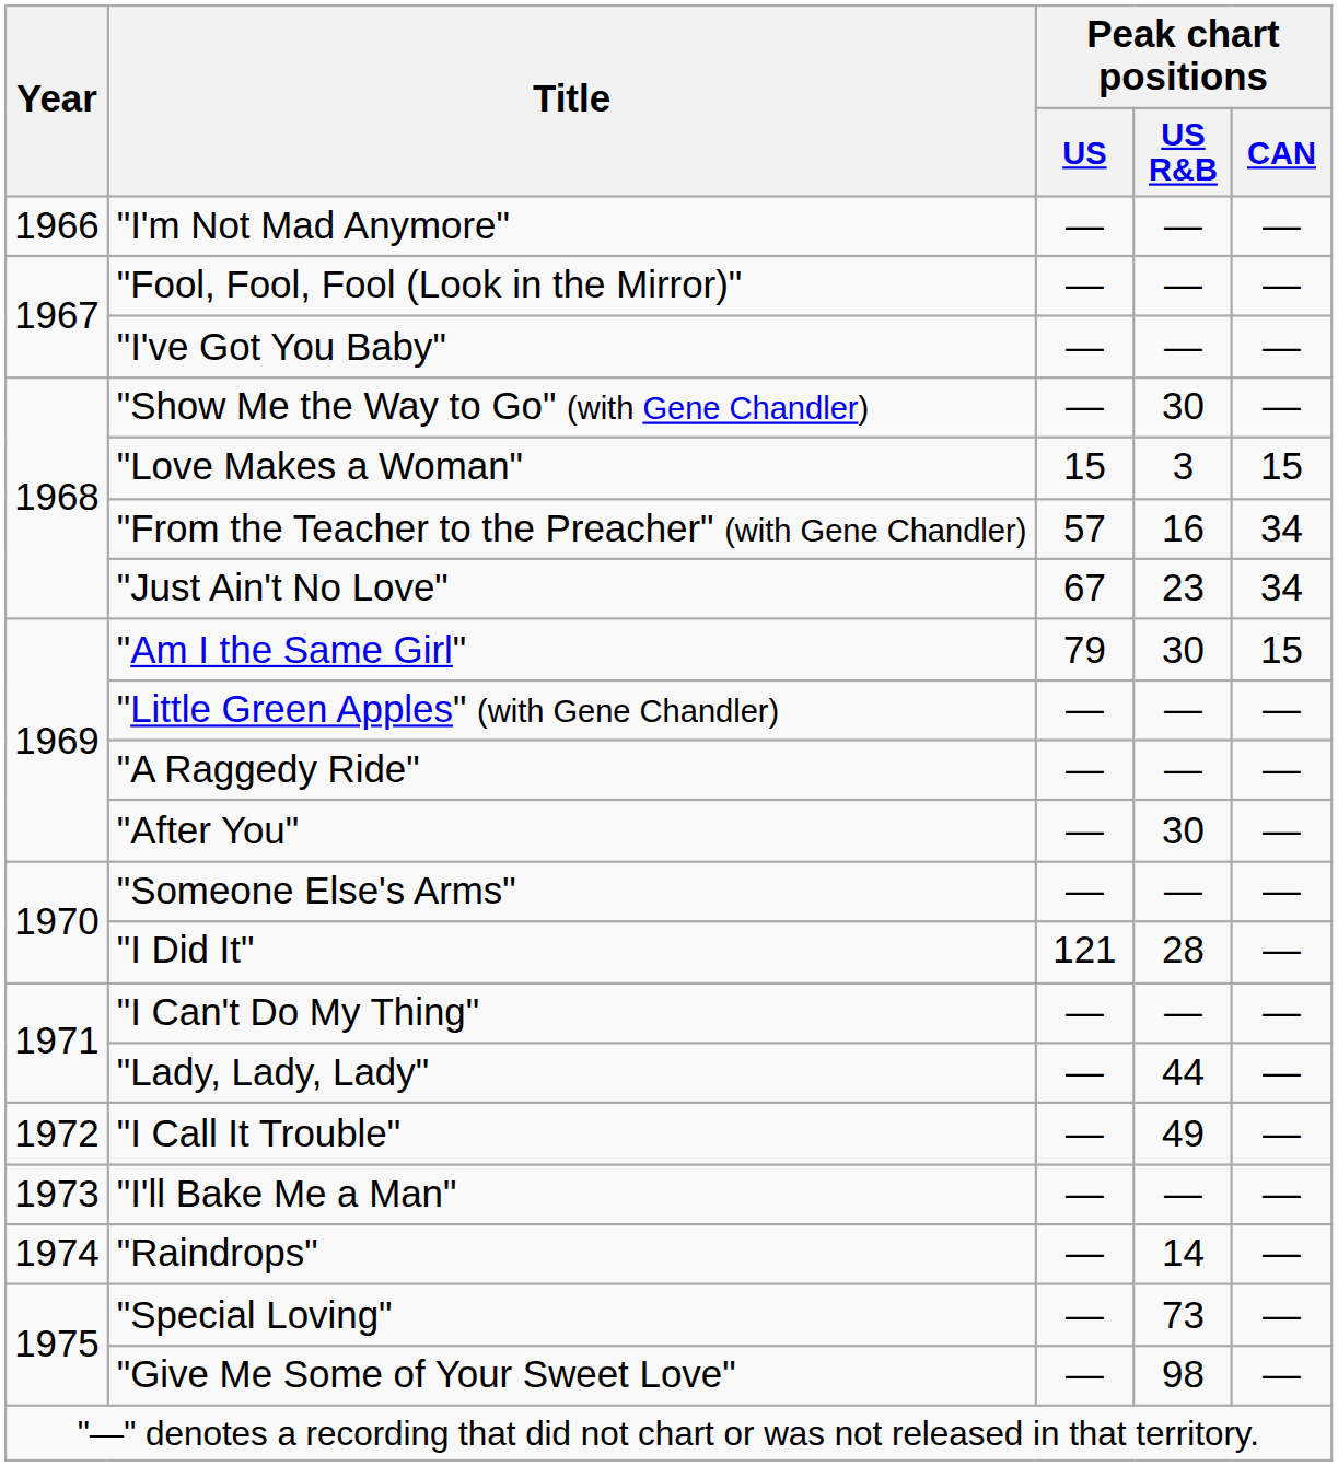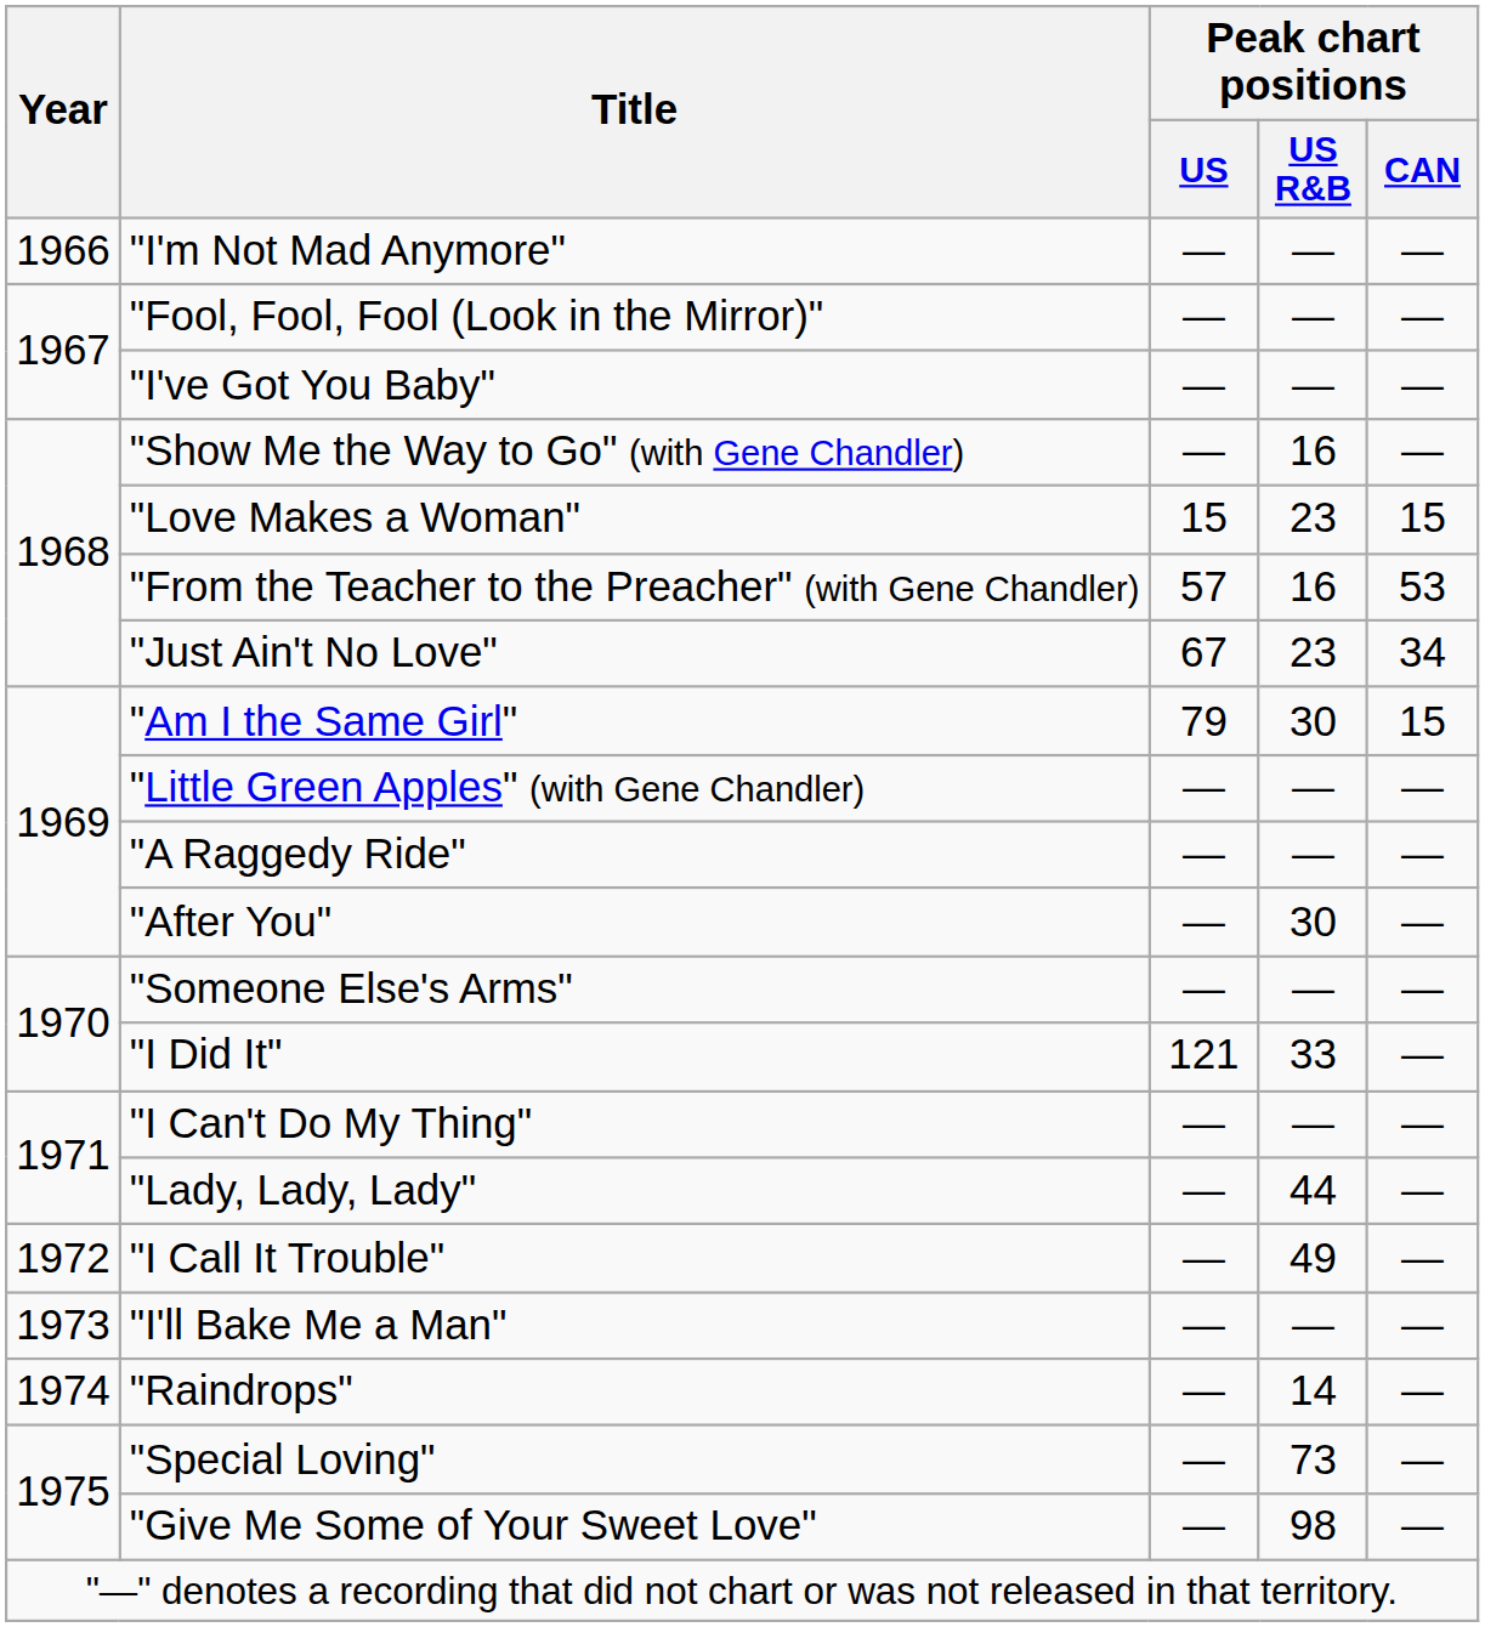"Show Me the Way to Go" (with Gene Chandler) | Peak chart positions / US R&B: 30 -> 16
"Love Makes a Woman" | Peak chart positions / US R&B: 3 -> 23
"From the Teacher to the Preacher" (with Gene Chandler) | Peak chart positions / CAN: 34 -> 53
"I Did It" | Peak chart positions / US R&B: 28 -> 33
